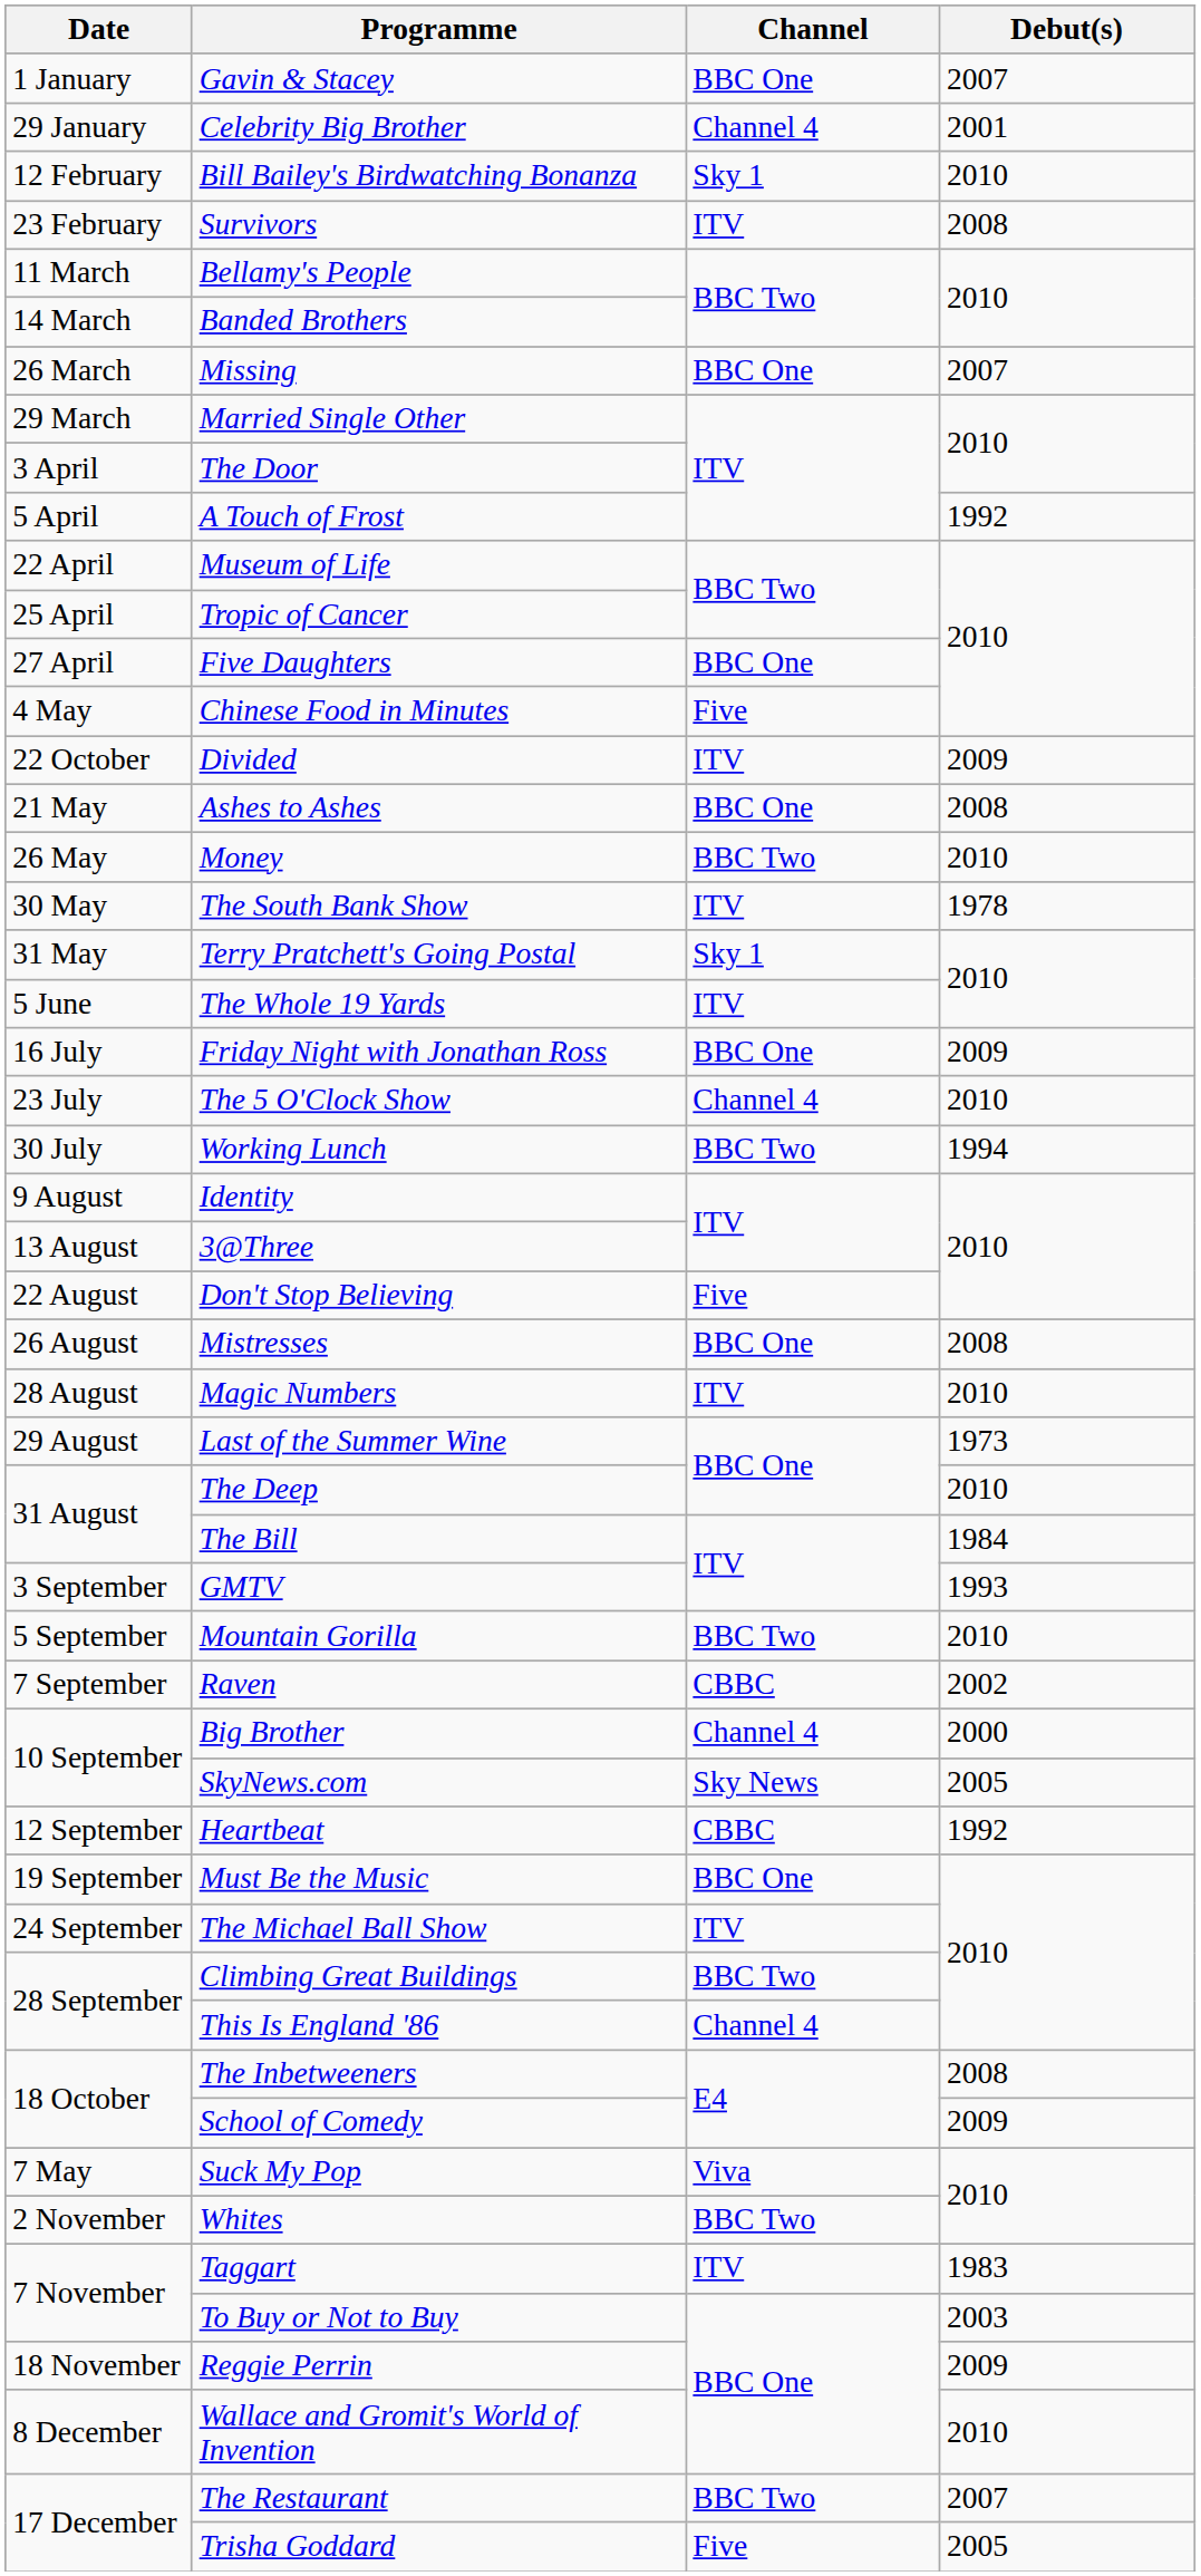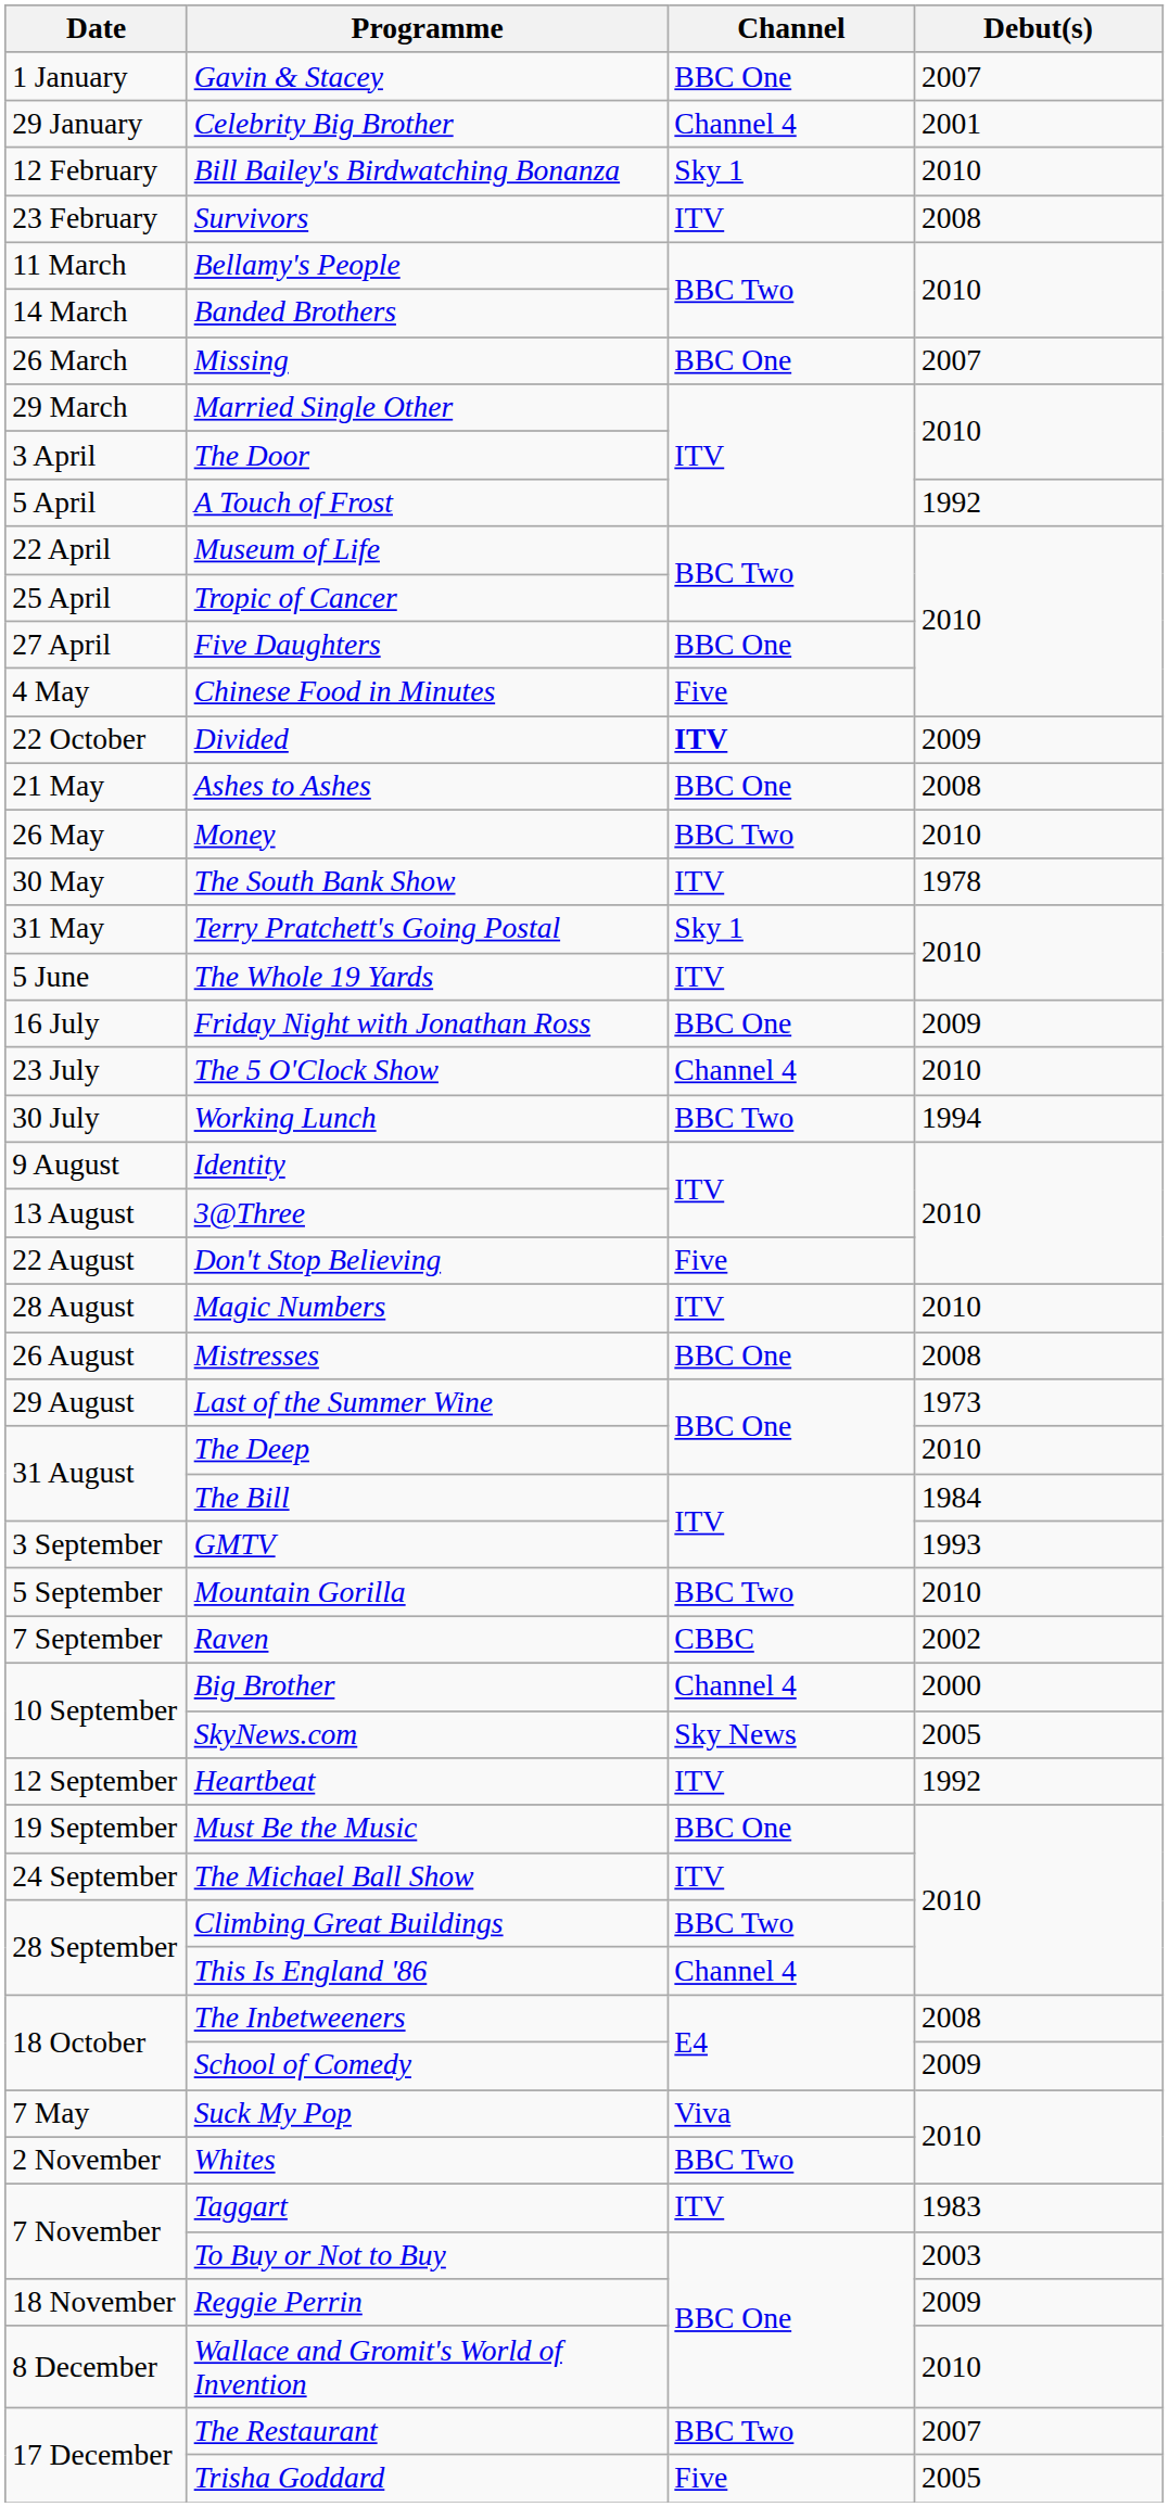Divided | Channel: normal -> bold
rows swapped: Mistresses <-> Magic Numbers
Heartbeat | Channel: CBBC -> ITV
